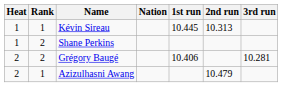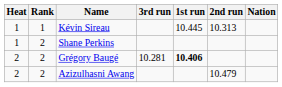columns swapped: Nation <-> 3rd run
Grégory Baugé | 1st run: normal -> bold
Azizulhasni Awang | Rank: 1 -> 2
